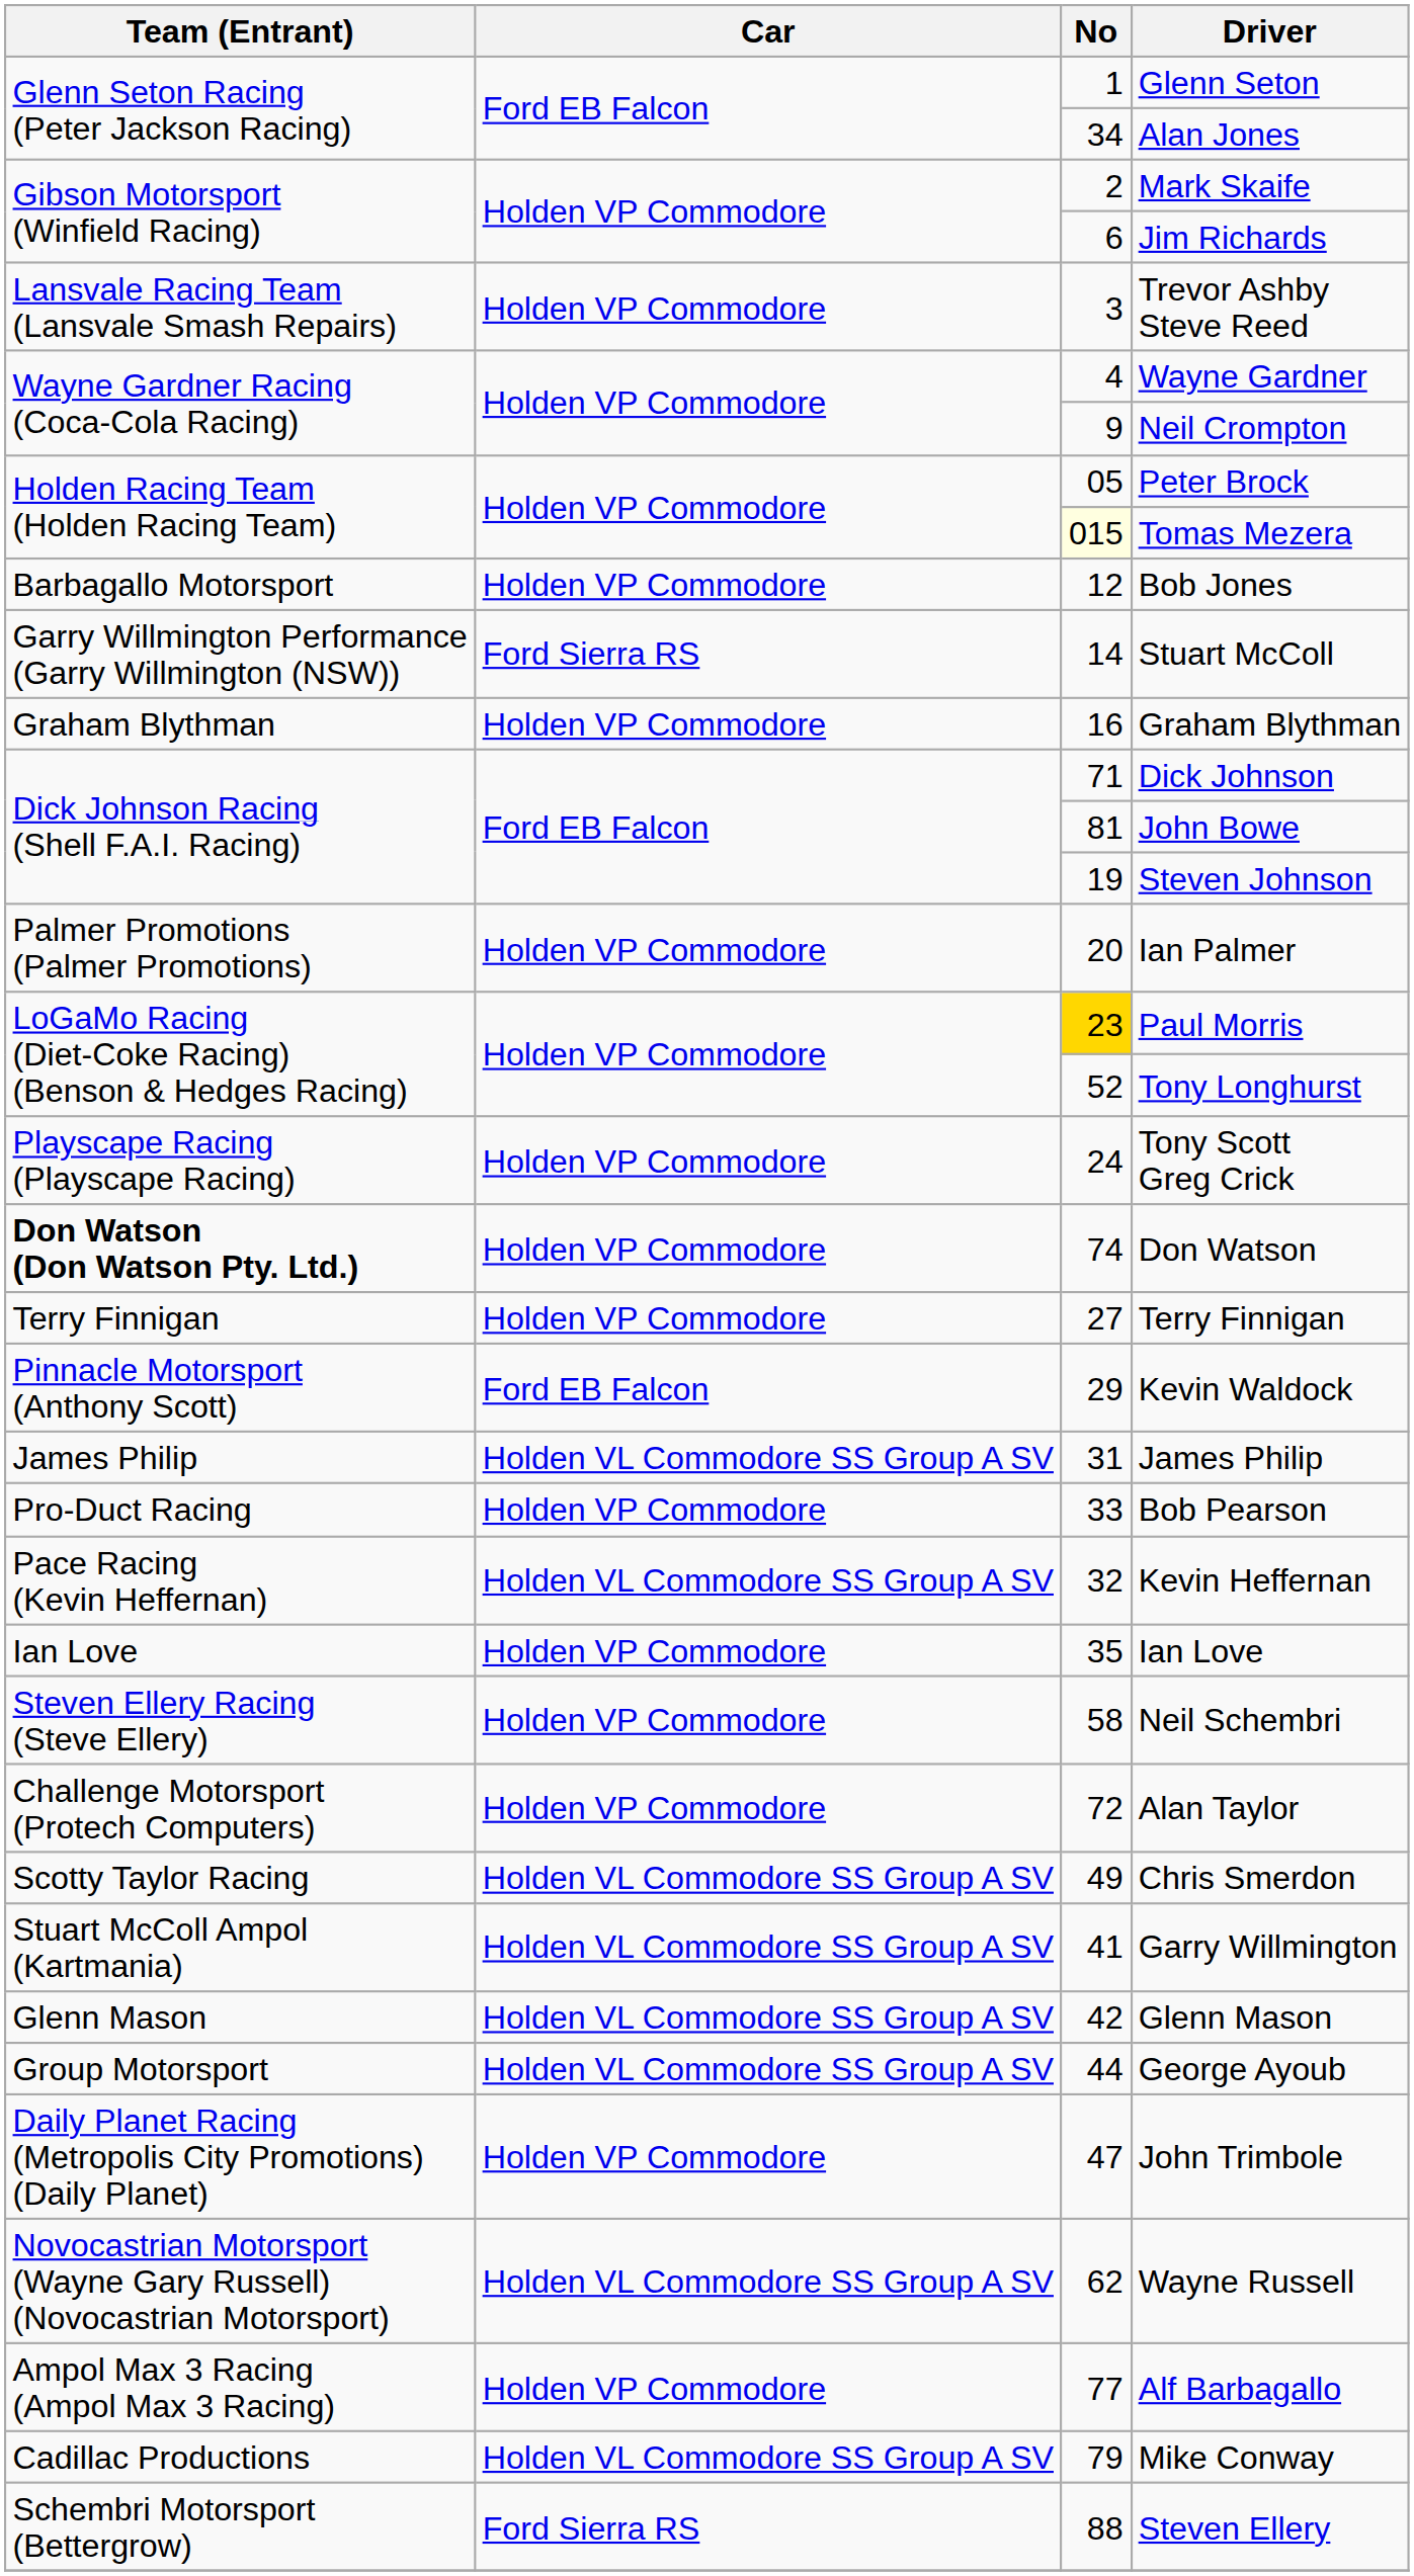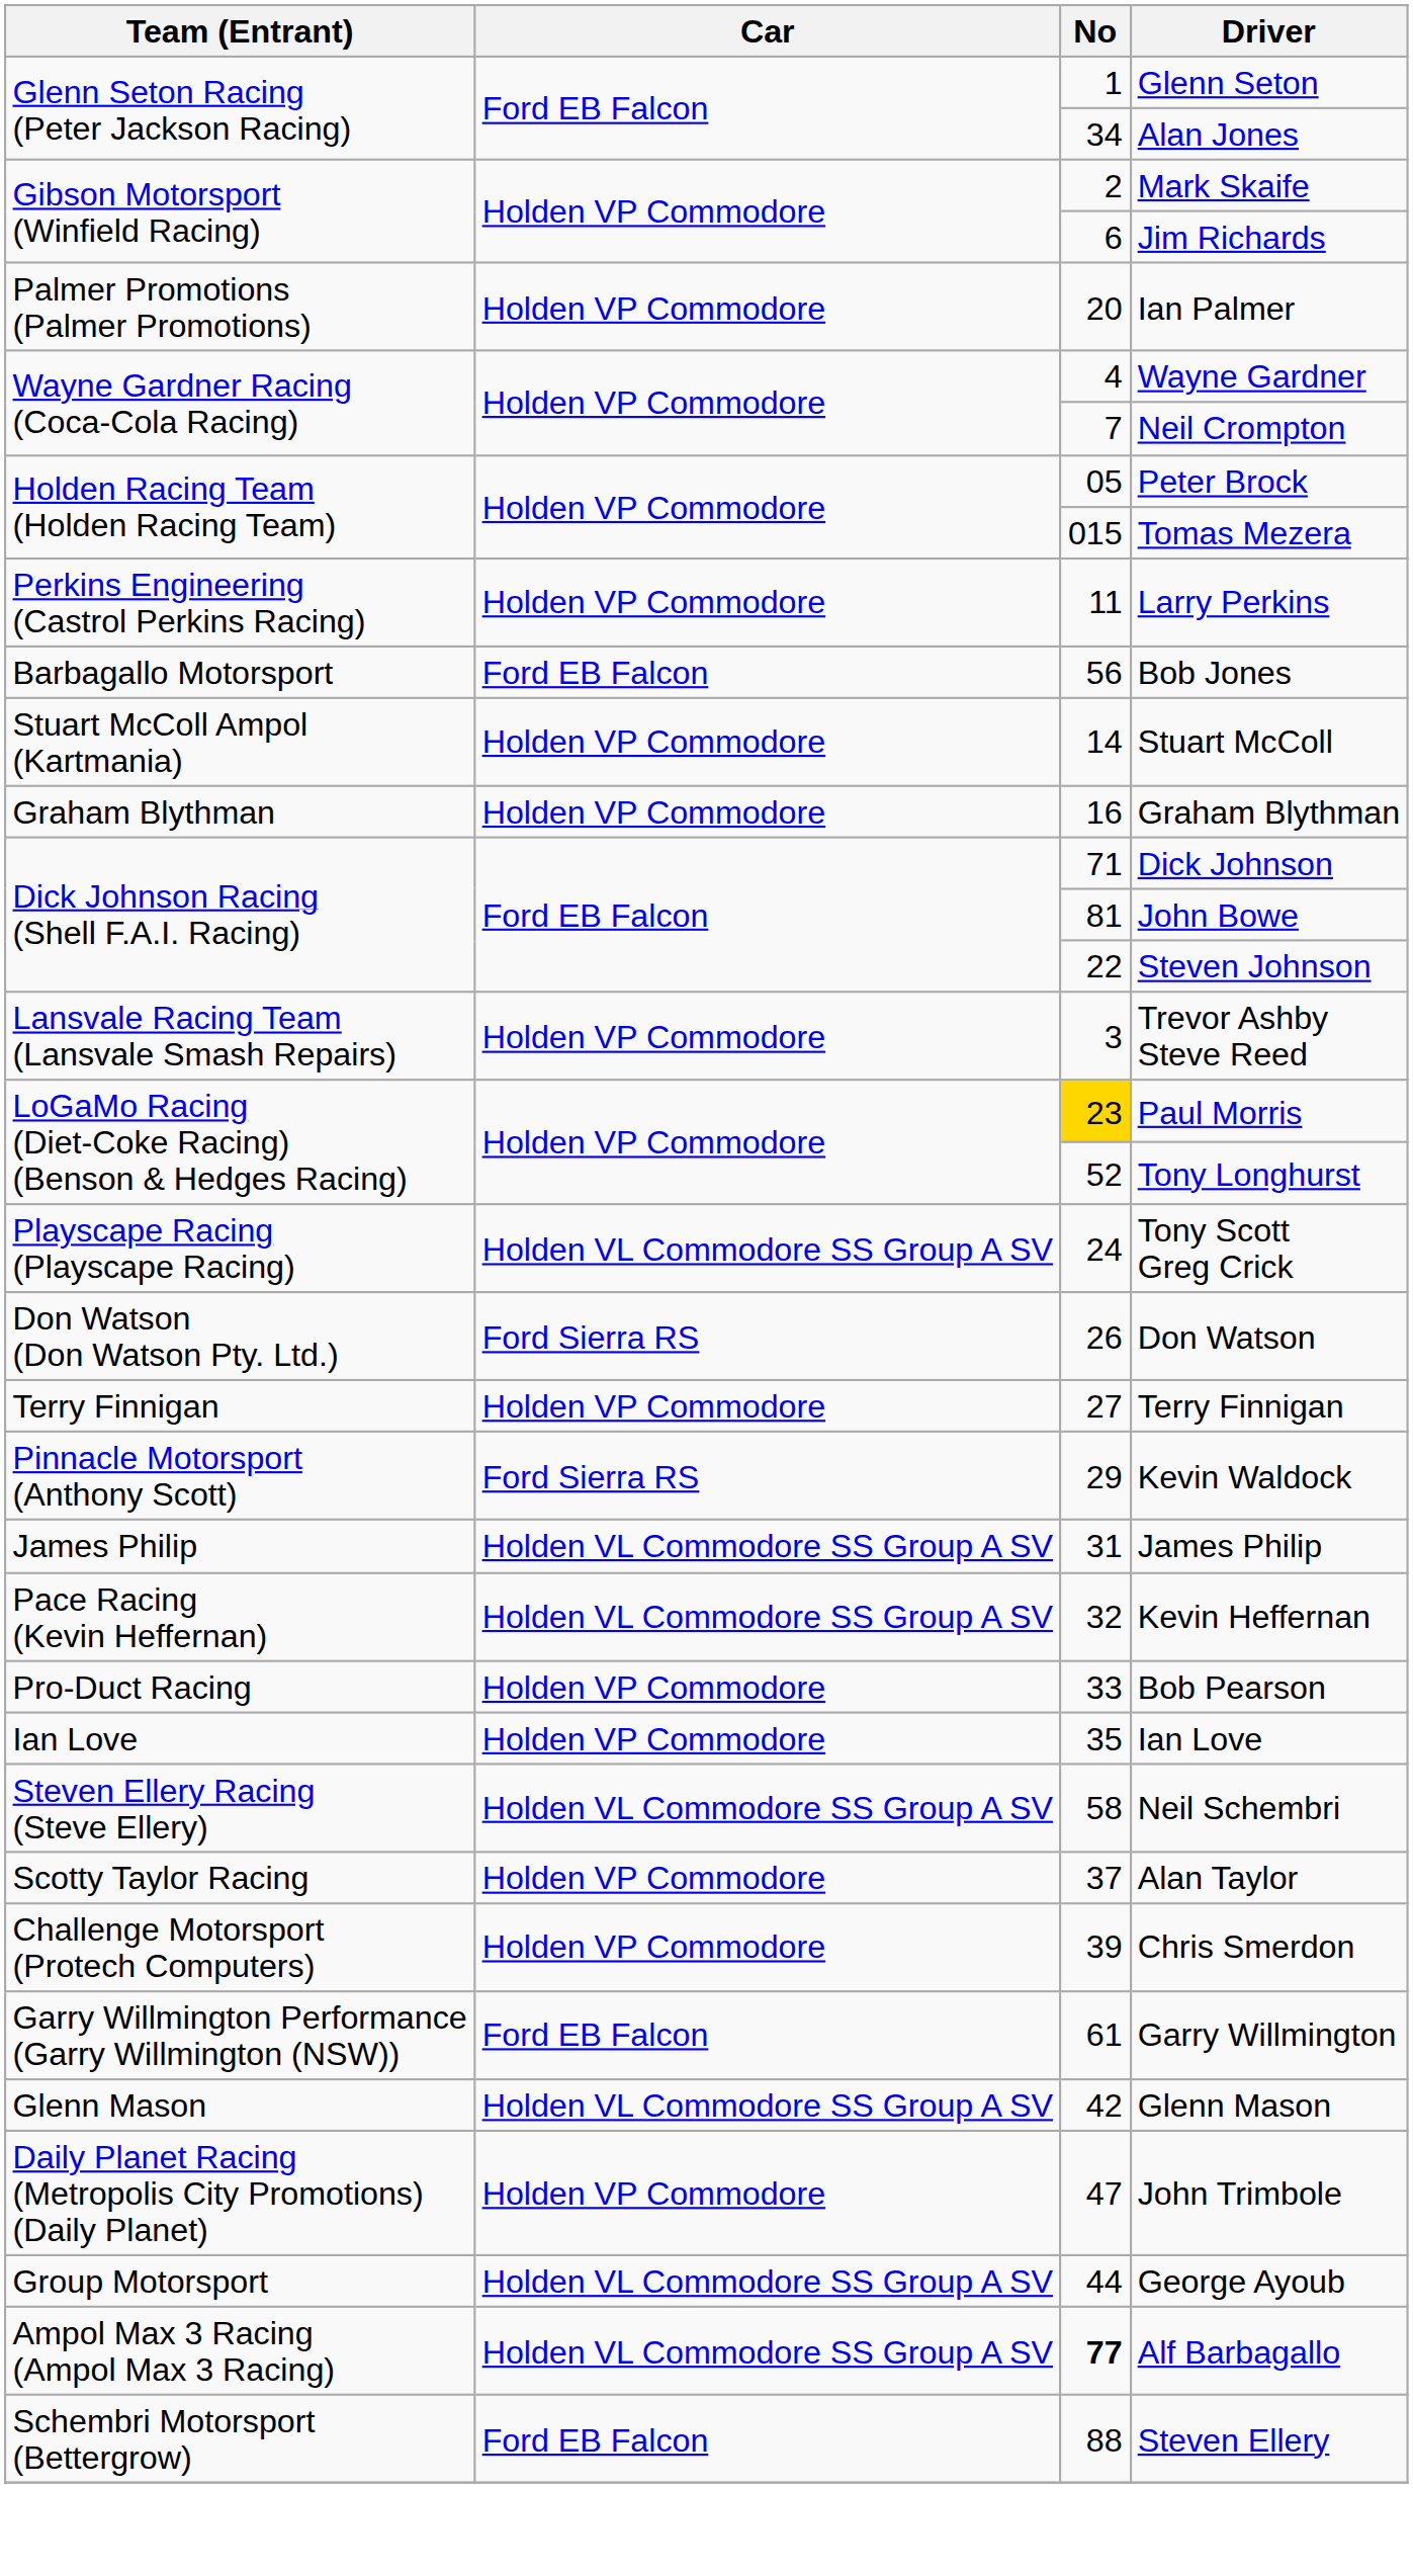rows swapped: Trevor Ashby Steve Reed <-> Ian Palmer
Neil Crompton | No: 9 -> 7
Tomas Mezera | No: lightyellow background -> no background
+ row: Perkins Engineering (Castrol Perkins Racing) | Holden VP Commodore | 11 | Larry Perkins
Bob Jones | Car: Holden VP Commodore -> Ford EB Falcon
Bob Jones | No: 12 -> 56
Stuart McColl | Team (Entrant): Garry Willmington Performance (Garry Willmington (NSW)) -> Stuart McColl Ampol (Kartmania)
Stuart McColl | Car: Ford Sierra RS -> Holden VP Commodore
Steven Johnson | No: 19 -> 22
Tony Scott Greg Crick | Car: Holden VP Commodore -> Holden VL Commodore SS Group A SV
Don Watson | Team (Entrant): bold -> normal
Don Watson | Car: Holden VP Commodore -> Ford Sierra RS
Don Watson | No: 74 -> 26
Kevin Waldock | Car: Ford EB Falcon -> Ford Sierra RS
rows swapped: Kevin Heffernan <-> Bob Pearson
Neil Schembri | Car: Holden VP Commodore -> Holden VL Commodore SS Group A SV
Alan Taylor | Team (Entrant): Challenge Motorsport (Protech Computers) -> Scotty Taylor Racing
Alan Taylor | No: 72 -> 37
Chris Smerdon | Team (Entrant): Scotty Taylor Racing -> Challenge Motorsport (Protech Computers)
Chris Smerdon | Car: Holden VL Commodore SS Group A SV -> Holden VP Commodore
Chris Smerdon | No: 49 -> 39
Garry Willmington | Team (Entrant): Stuart McColl Ampol (Kartmania) -> Garry Willmington Performance (Garry Willmington (NSW))
Garry Willmington | Car: Holden VL Commodore SS Group A SV -> Ford EB Falcon
Garry Willmington | No: 41 -> 61
rows swapped: George Ayoub <-> John Trimbole
- row: Novocastrian Motorsport (Wayne Gary Russell) (Novocastrian Motorsport) | Holden VL Commodore SS Group A SV | 62 | Wayne Russell
Alf Barbagallo | Car: Holden VP Commodore -> Holden VL Commodore SS Group A SV
Alf Barbagallo | No: normal -> bold
- row: Cadillac Productions | Holden VL Commodore SS Group A SV | 79 | Mike Conway
Steven Ellery | Car: Ford Sierra RS -> Ford EB Falcon
